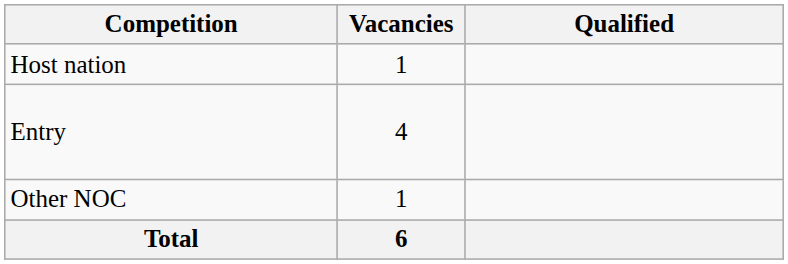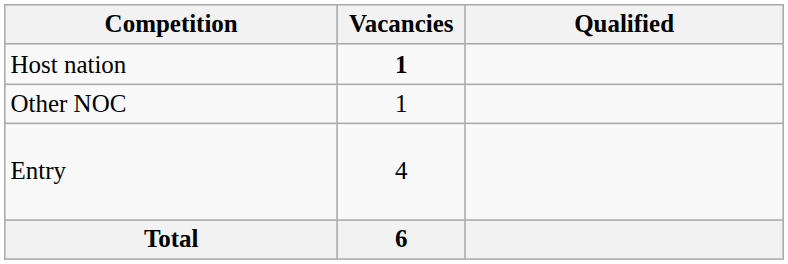Host nation | Vacancies: normal -> bold
rows swapped: Other NOC <-> Entry
